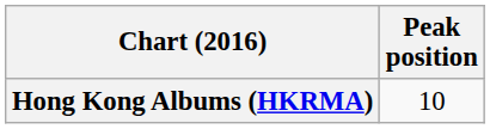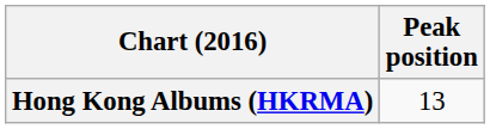Hong Kong Albums (HKRMA) | Peak position: 10 -> 13
